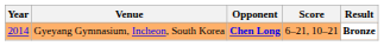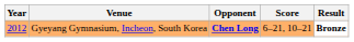Gyeyang Gymnasium, Incheon, South Korea | Year: 2014 -> 2012
